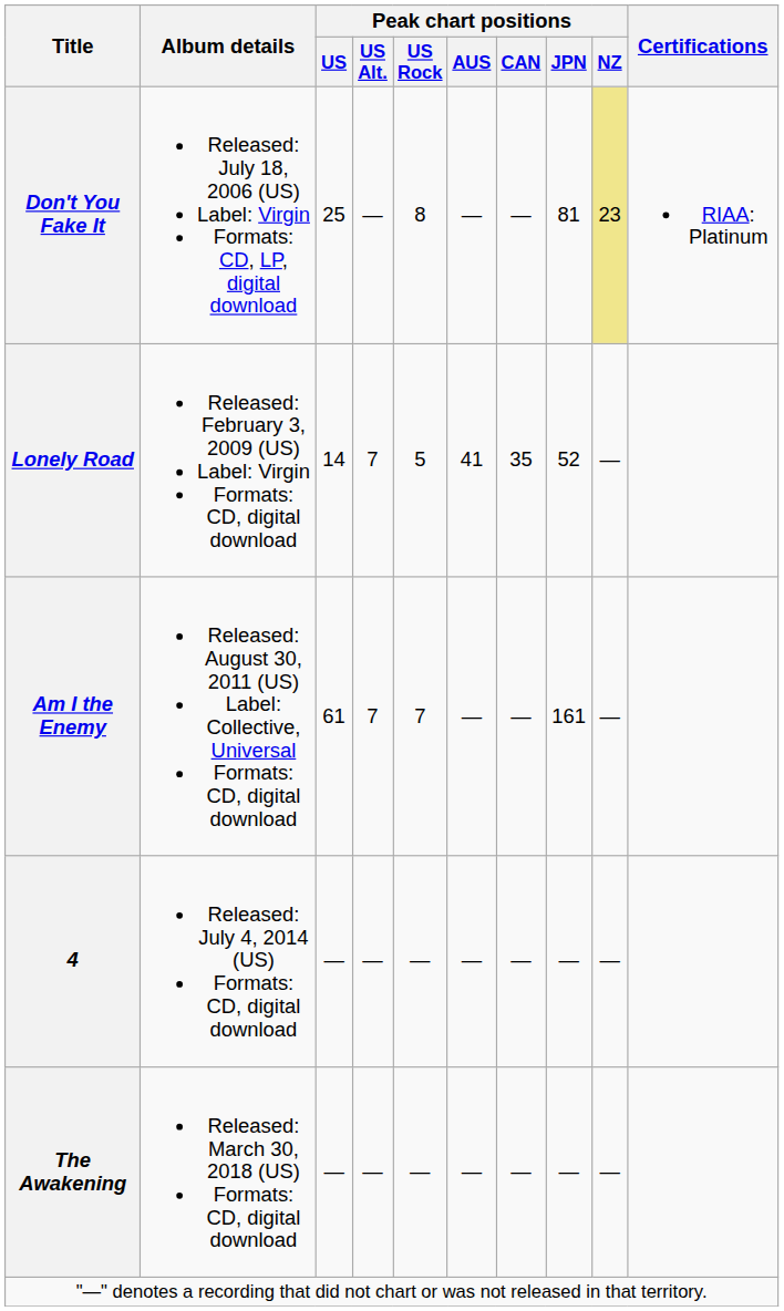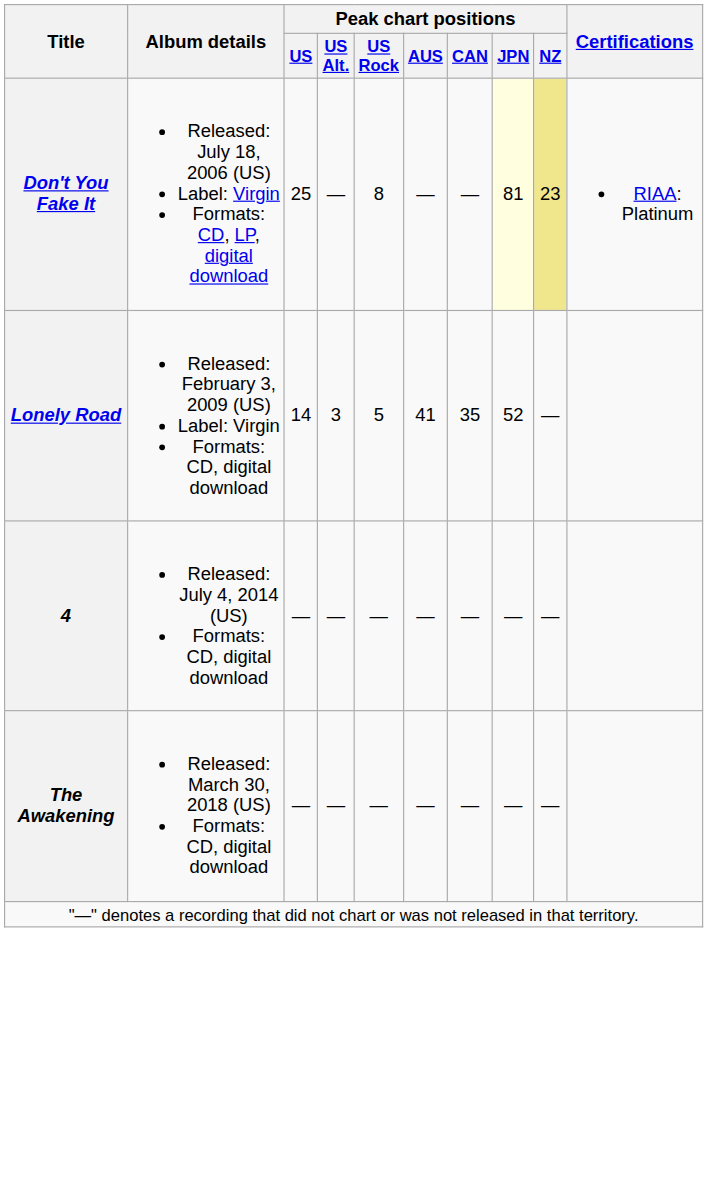Don't You Fake It | Peak chart positions / JPN: no background -> lightyellow background
Lonely Road | Peak chart positions / US Alt.: 7 -> 3
- row: Am I the Enemy | Released: August 30, 2011 (US) Label: Collective, Universal Formats: CD, digital download | 61 | 7 | 7 | — | — | 161 | —
